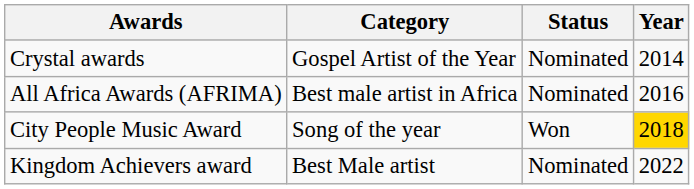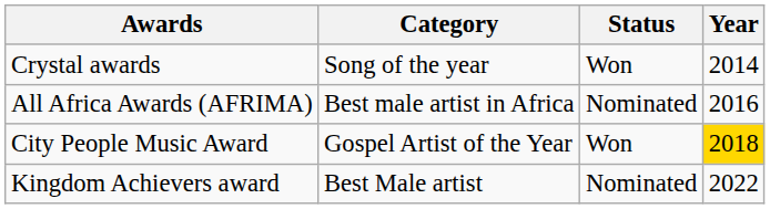Crystal awards | Category: Gospel Artist of the Year -> Song of the year
Crystal awards | Status: Nominated -> Won
City People Music Award | Category: Song of the year -> Gospel Artist of the Year
